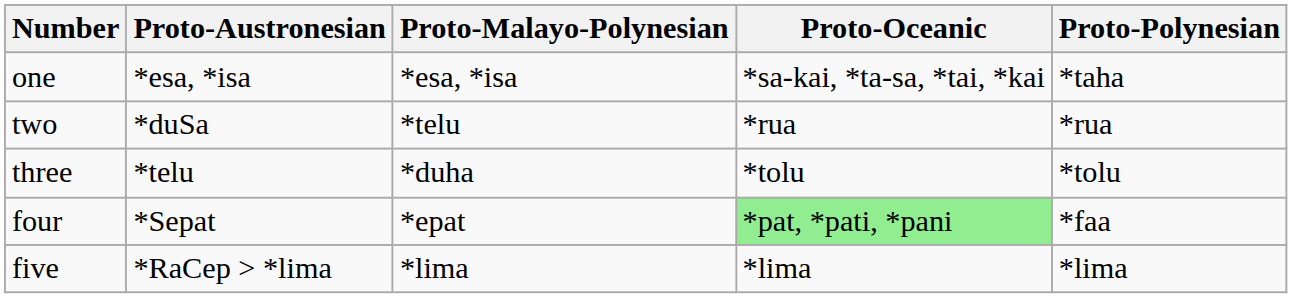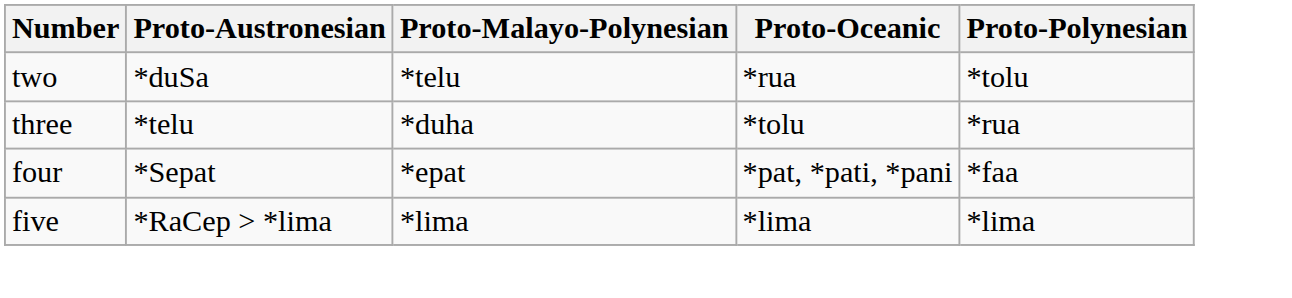- row: one | *esa, *isa | *esa, *isa | *sa-kai, *ta-sa, *tai, *kai | *taha
two | Proto-Polynesian: *rua -> *tolu
three | Proto-Polynesian: *tolu -> *rua
four | Proto-Oceanic: lightgreen background -> no background
